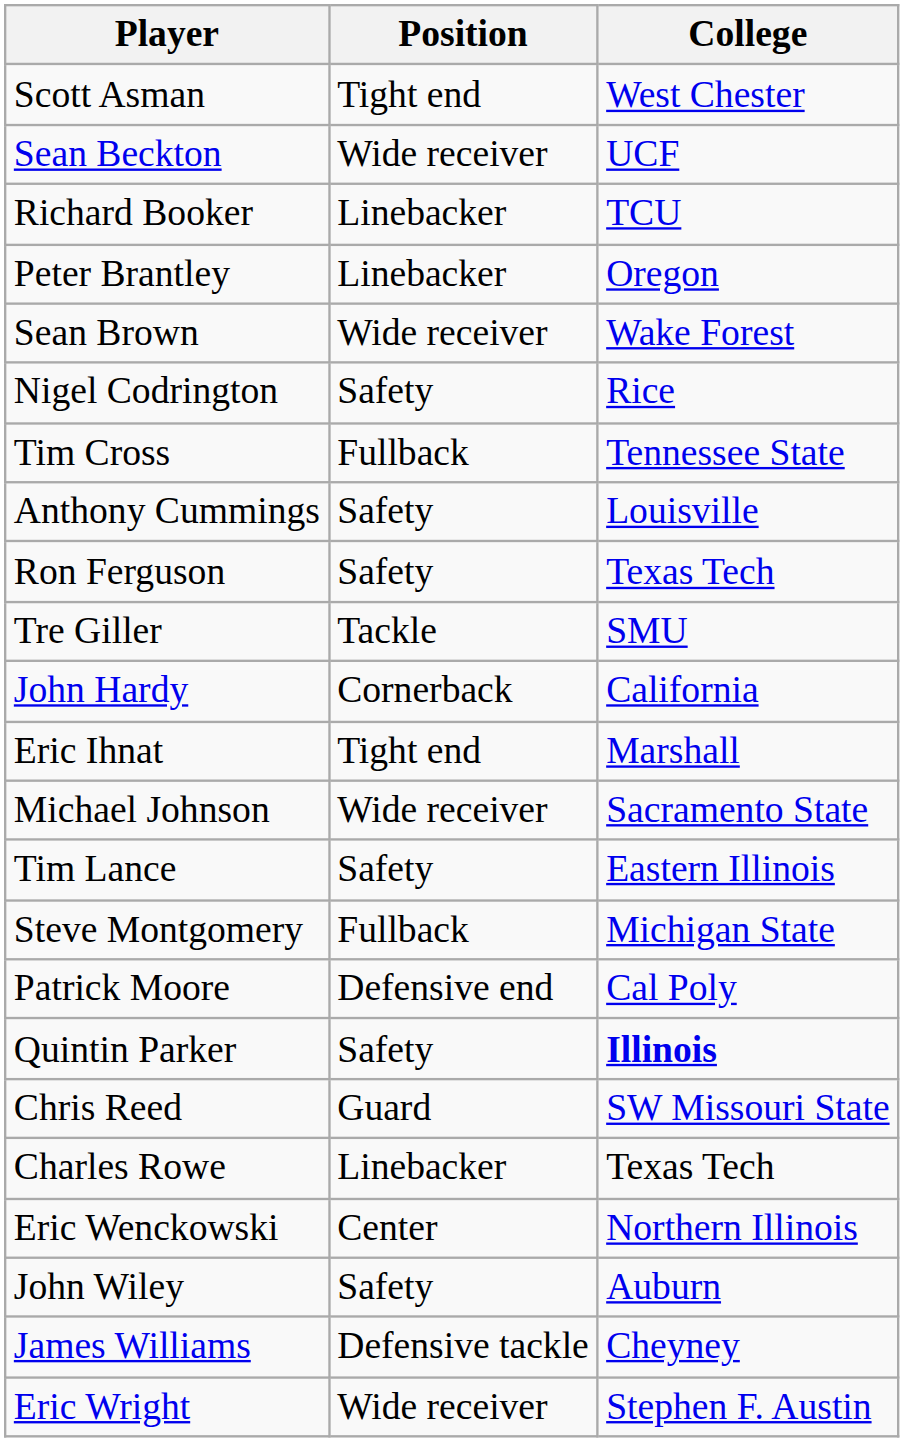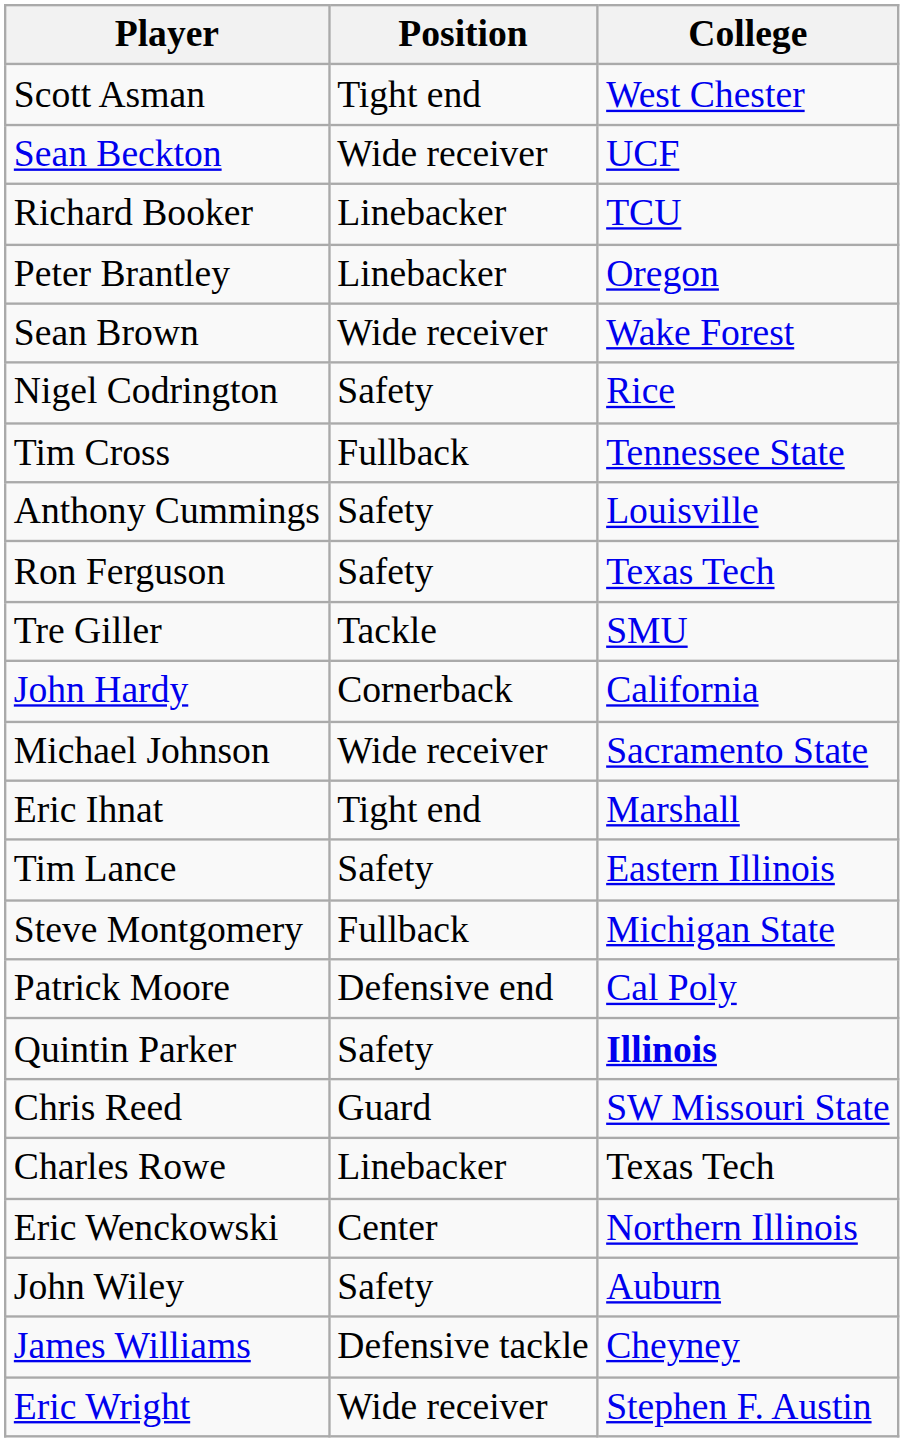rows swapped: Eric Ihnat <-> Michael Johnson
